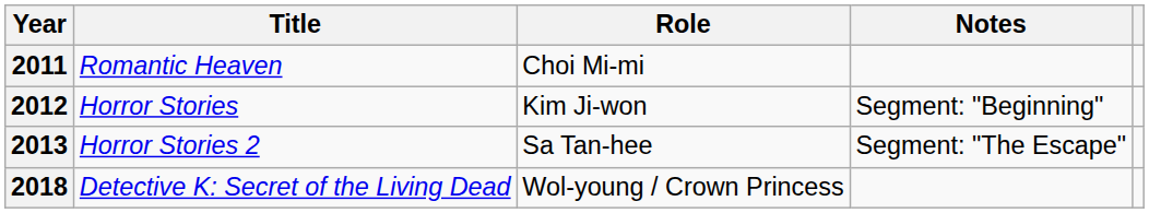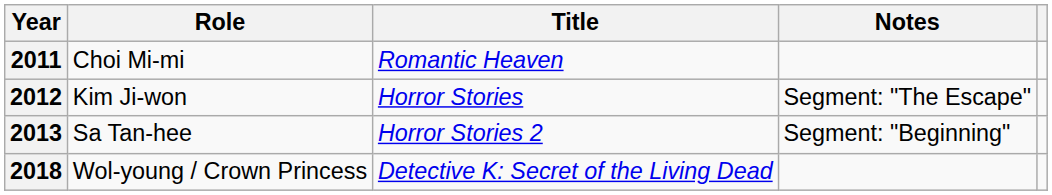columns swapped: Title <-> Role
2012 | Notes: Segment: "Beginning" -> Segment: "The Escape"
2013 | Notes: Segment: "The Escape" -> Segment: "Beginning"
